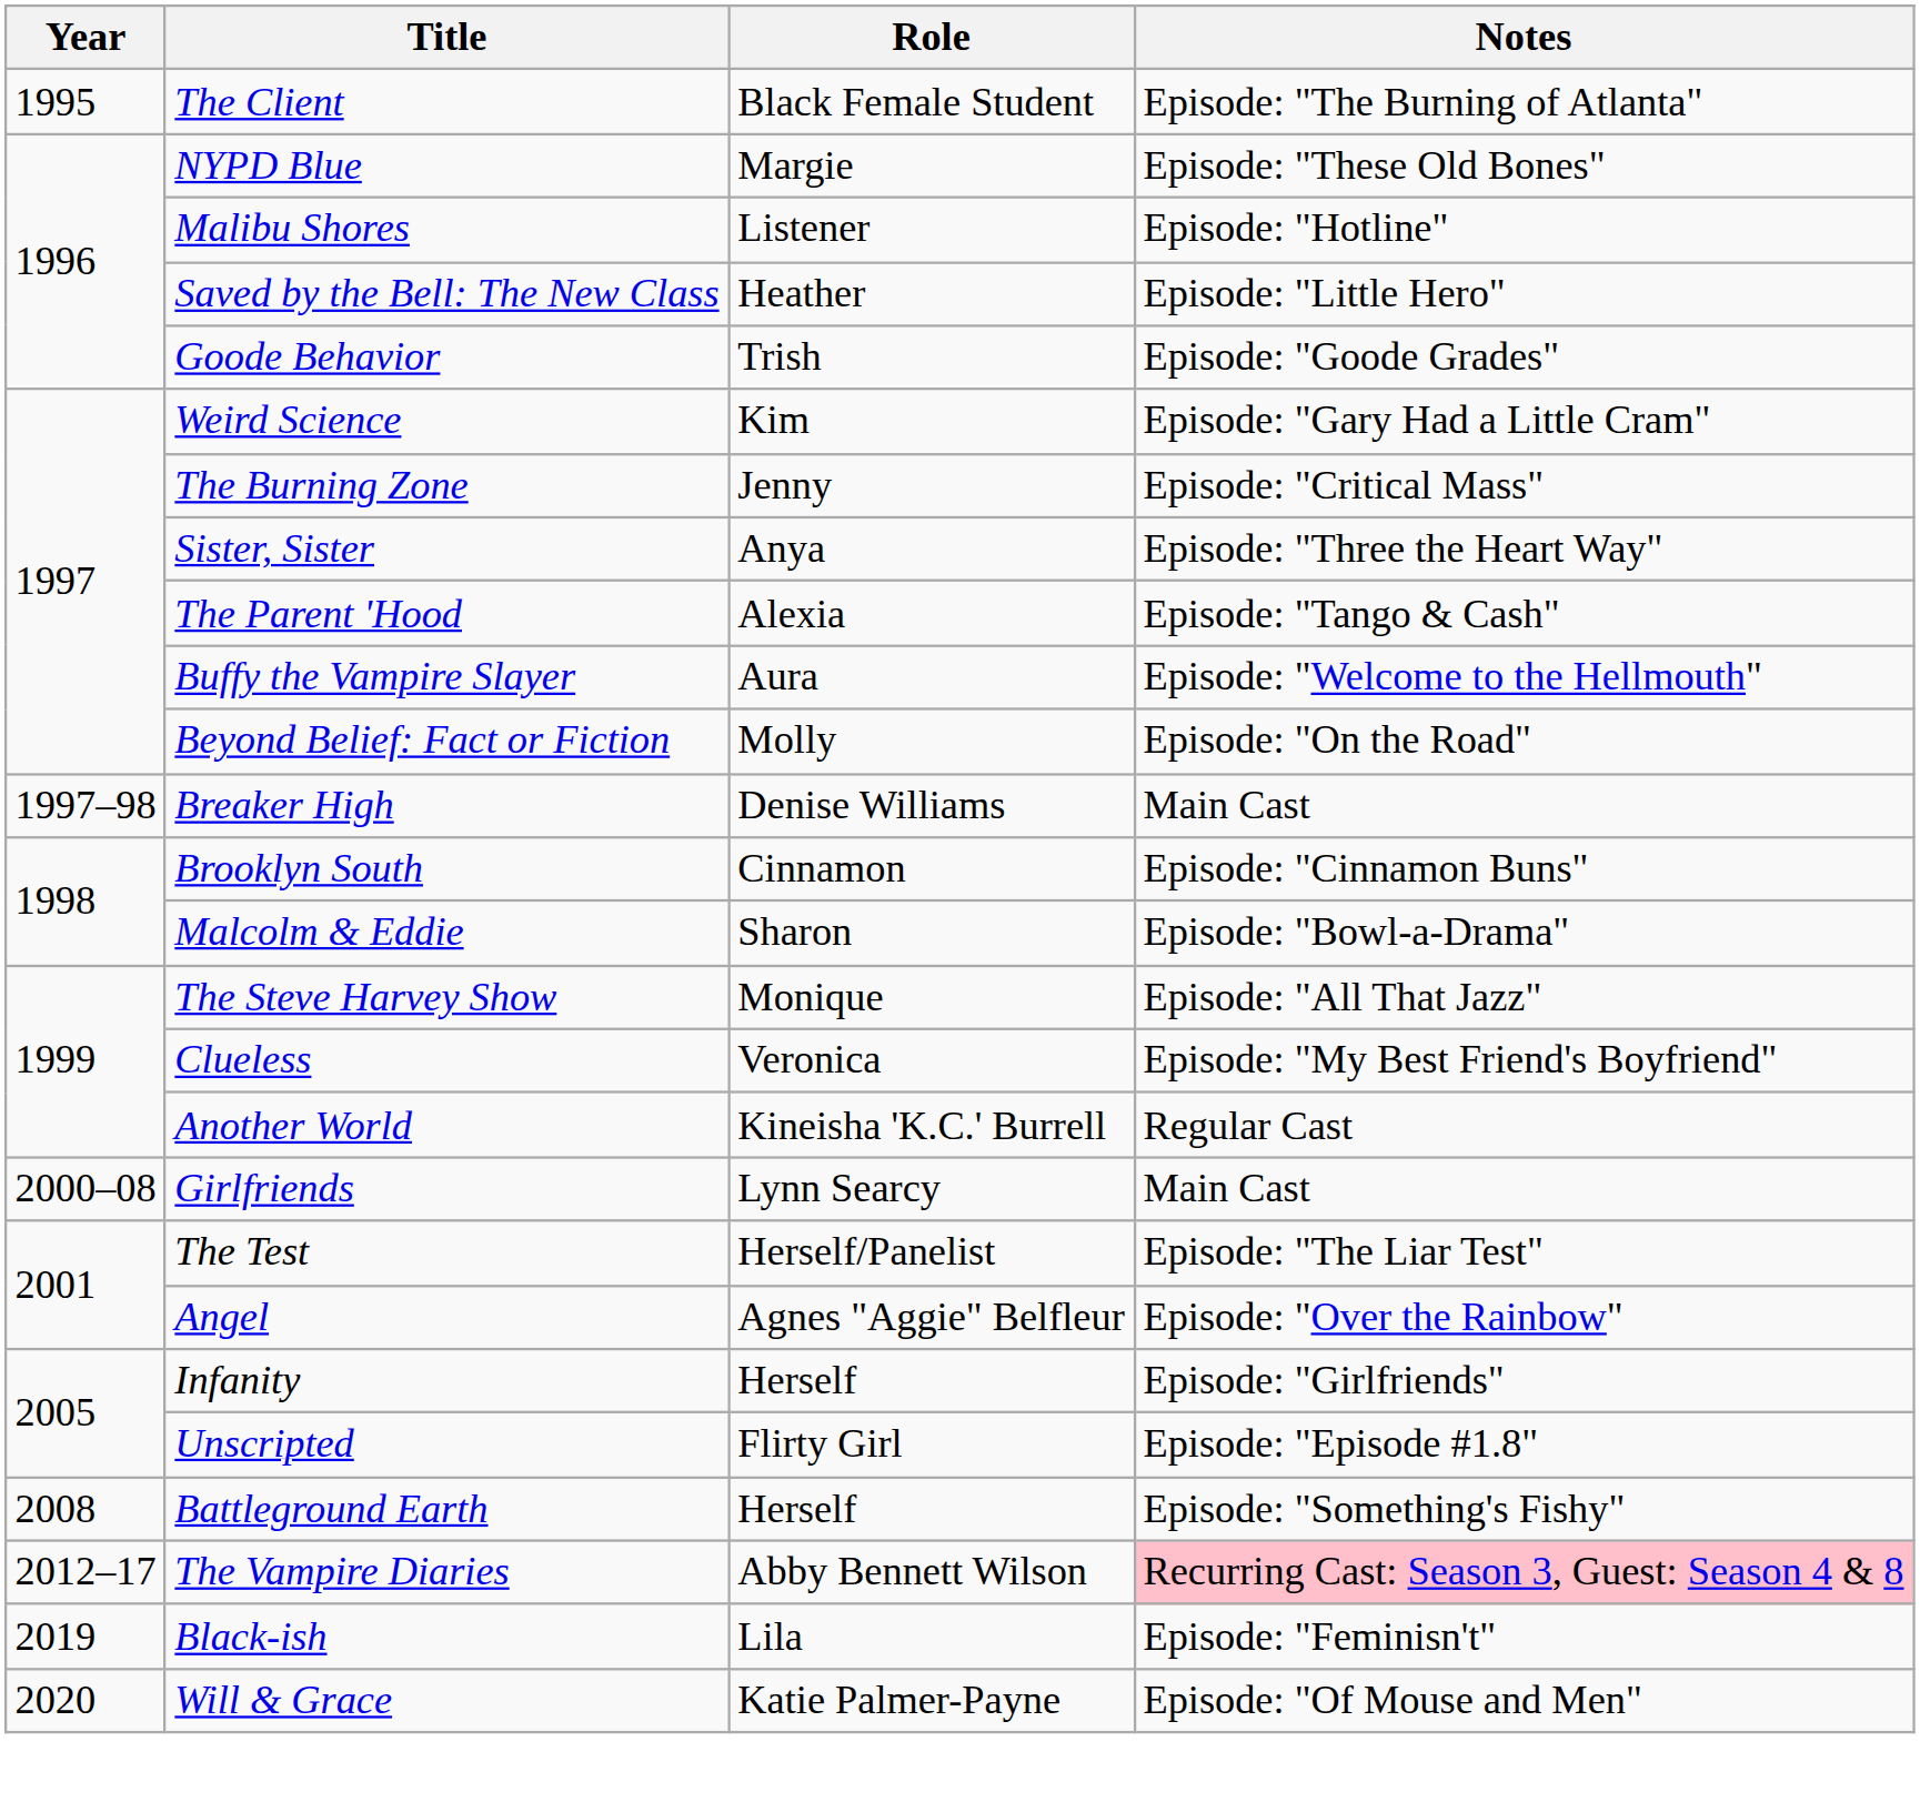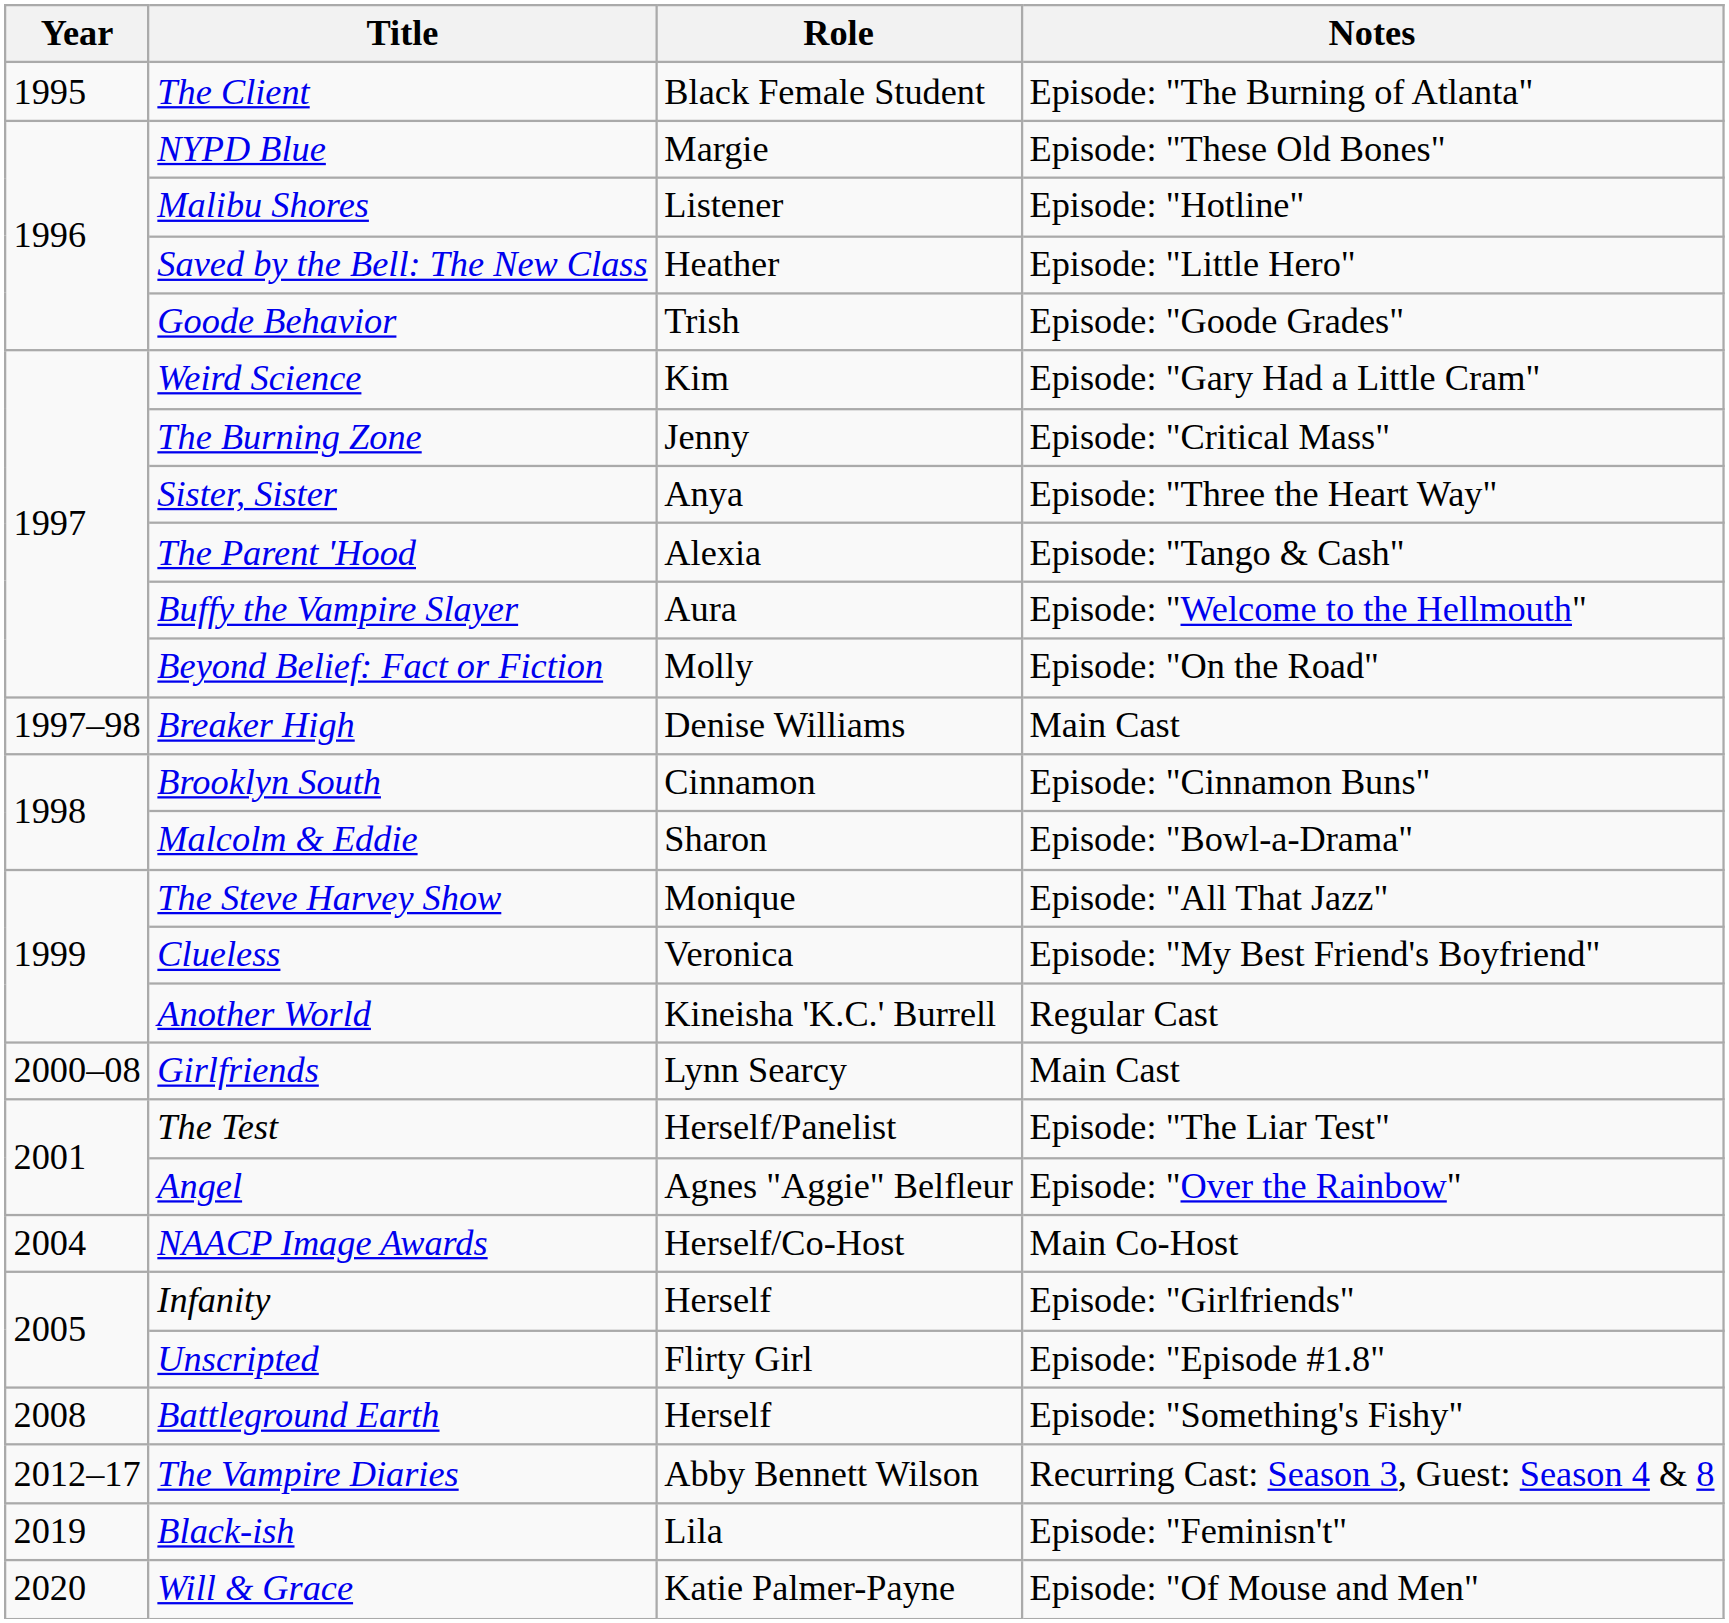+ row: 2004 | NAACP Image Awards | Herself/Co-Host | Main Co-Host
The Vampire Diaries | Notes: pink background -> no background
